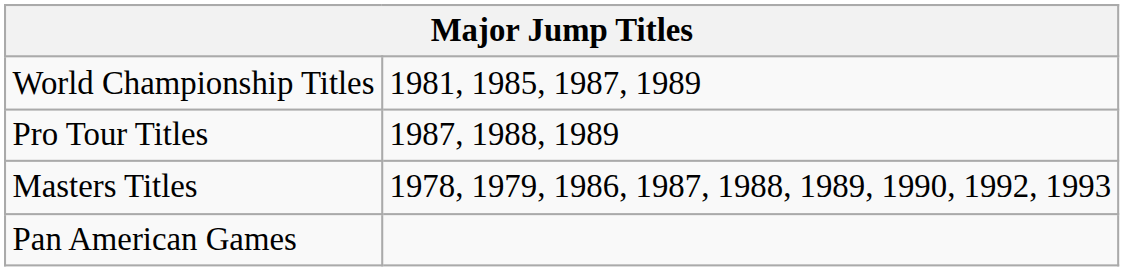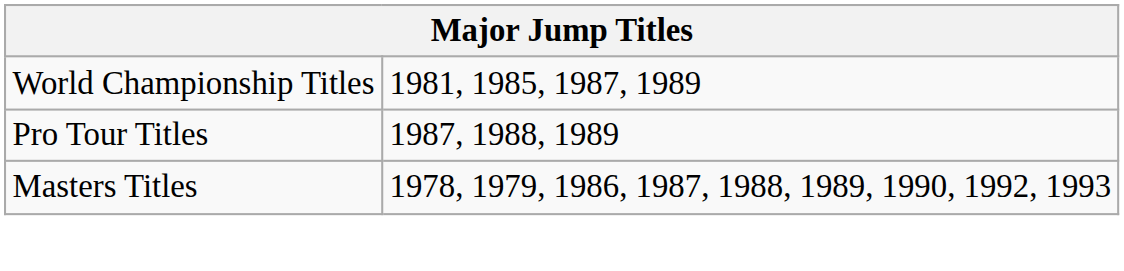- row: Pan American Games
